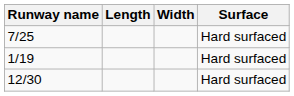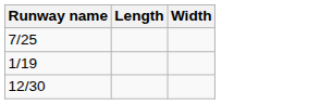- column: Surface | Hard surfaced | Hard surfaced | Hard surfaced
